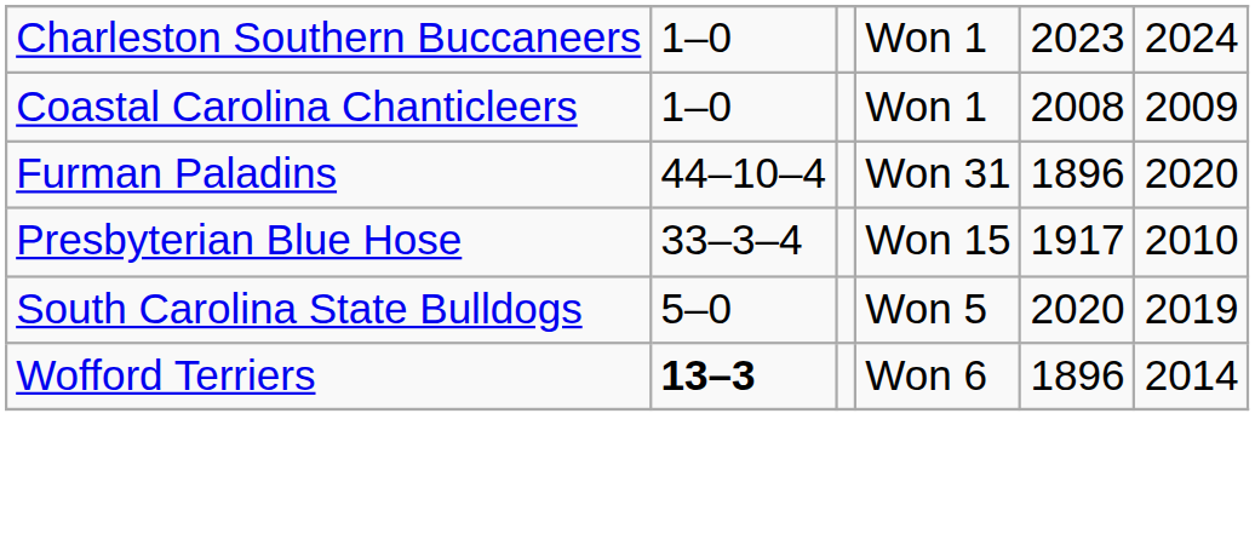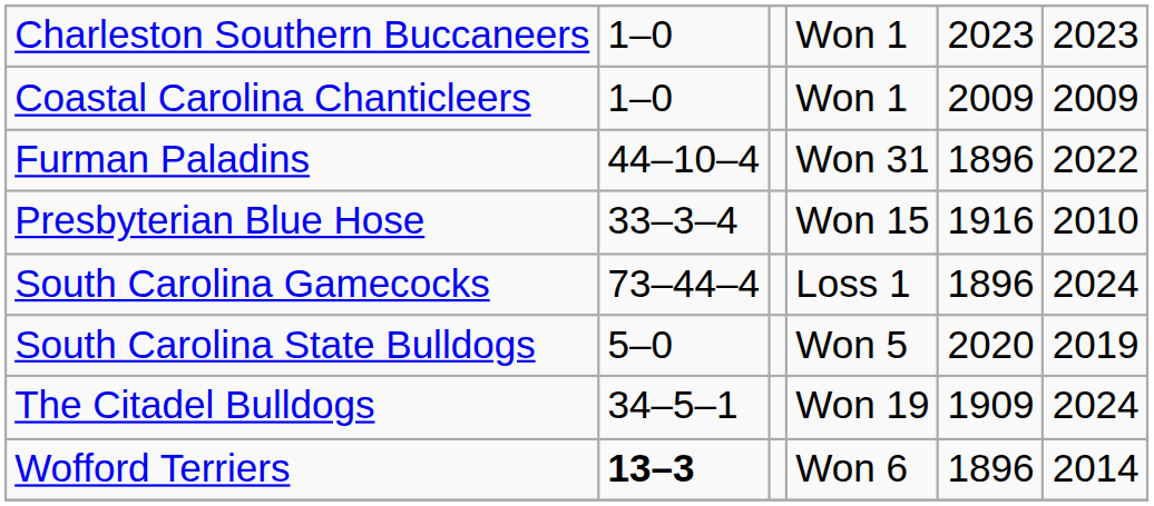Charleston Southern Buccaneers | column 6: 2024 -> 2023
Coastal Carolina Chanticleers | column 5: 2008 -> 2009
Furman Paladins | column 6: 2020 -> 2022
Presbyterian Blue Hose | column 5: 1917 -> 1916
+ row: South Carolina Gamecocks | 73–44–4 | Loss 1 | 1896 | 2024
+ row: The Citadel Bulldogs | 34–5–1 | Won 19 | 1909 | 2024
